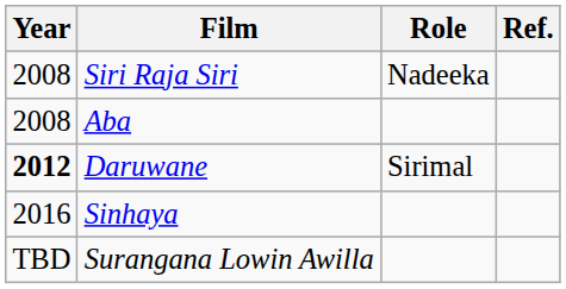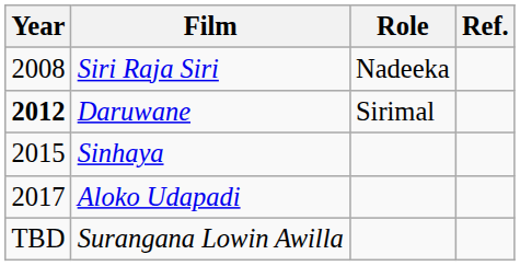- row: 2008 | Aba
Sinhaya | Year: 2016 -> 2015
+ row: 2017 | Aloko Udapadi
